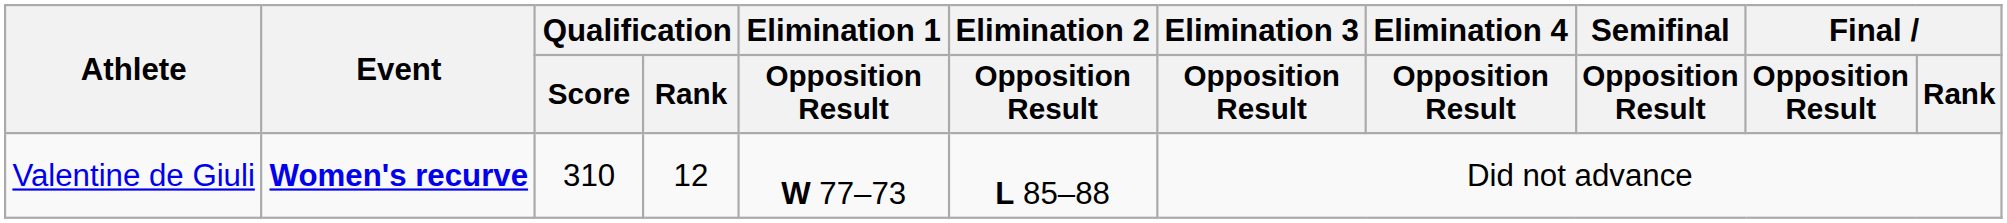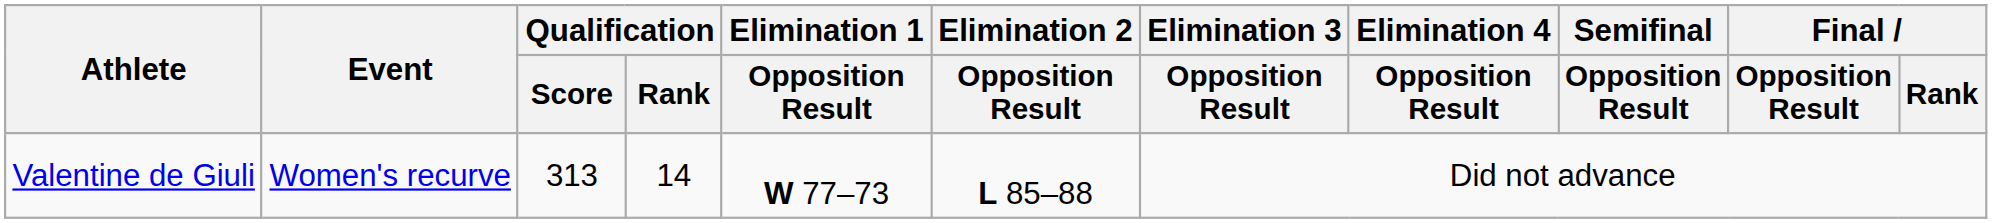Valentine de Giuli | Event: bold -> normal
Valentine de Giuli | Qualification / Score: 310 -> 313
Valentine de Giuli | Qualification / Rank: 12 -> 14
